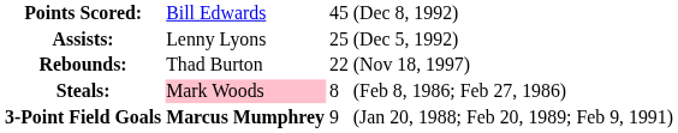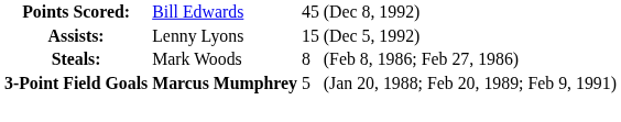Assists: | column 3: 25 -> 15
- row: Rebounds: | Thad Burton | 22 | (Nov 18, 1997)
Steals: | column 2: pink background -> no background
3-Point Field Goals | column 3: 9 -> 5
